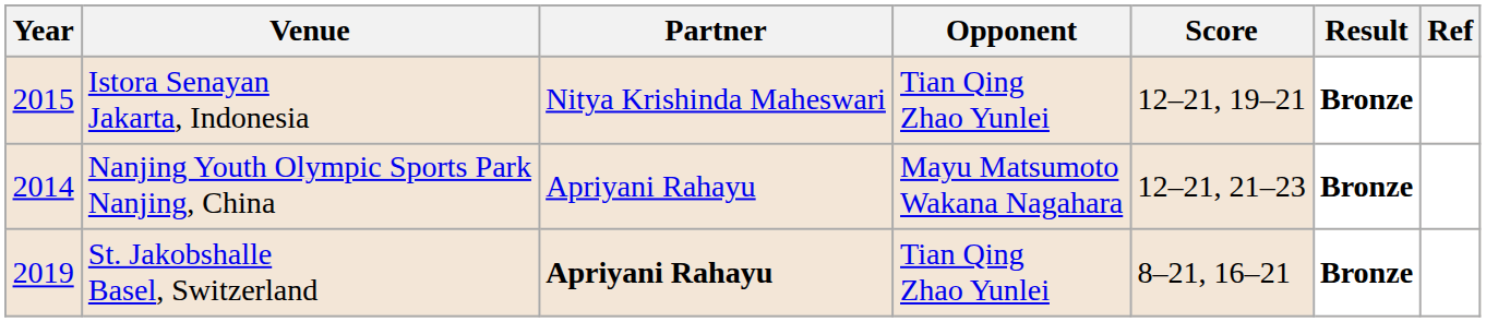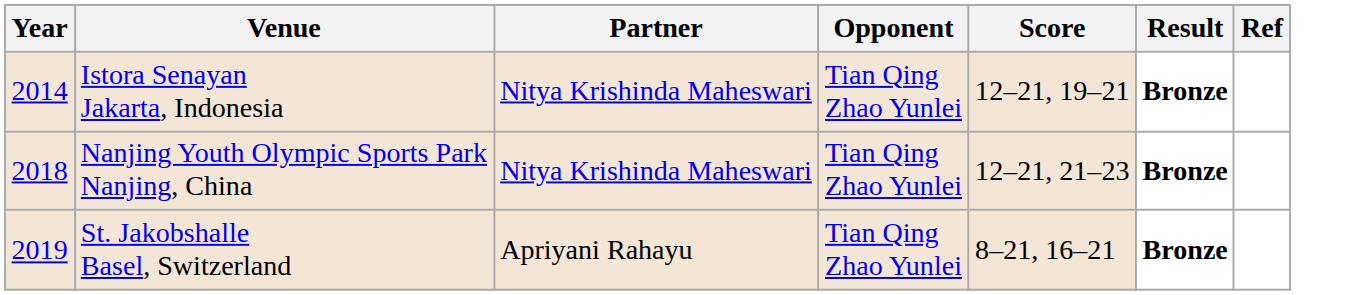Istora Senayan Jakarta, Indonesia | Year: 2015 -> 2014
Nanjing Youth Olympic Sports Park Nanjing, China | Year: 2014 -> 2018
Nanjing Youth Olympic Sports Park Nanjing, China | Partner: Apriyani Rahayu -> Nitya Krishinda Maheswari
Nanjing Youth Olympic Sports Park Nanjing, China | Opponent: Mayu Matsumoto Wakana Nagahara -> Tian Qing Zhao Yunlei
St. Jakobshalle Basel, Switzerland | Partner: bold -> normal
